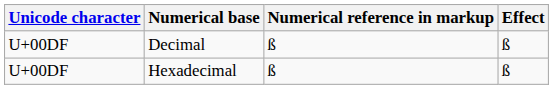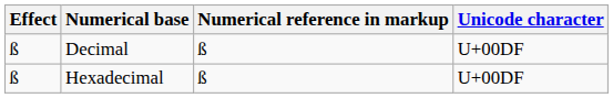columns swapped: Unicode character <-> Effect
